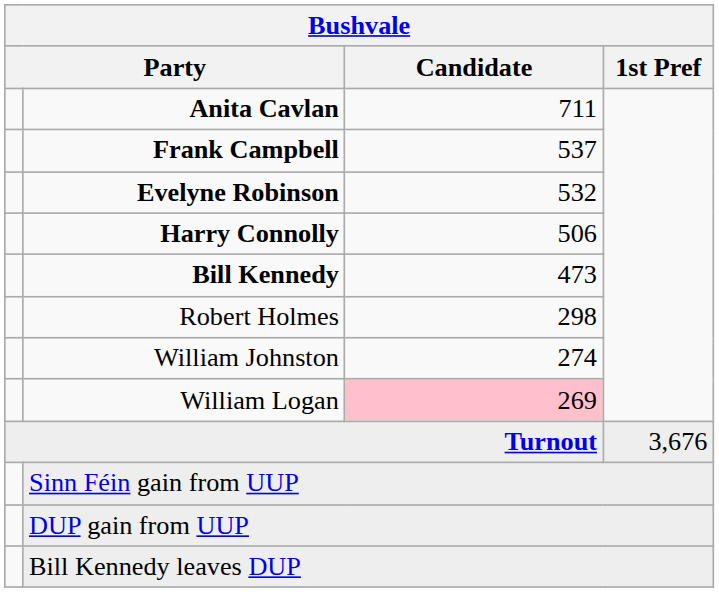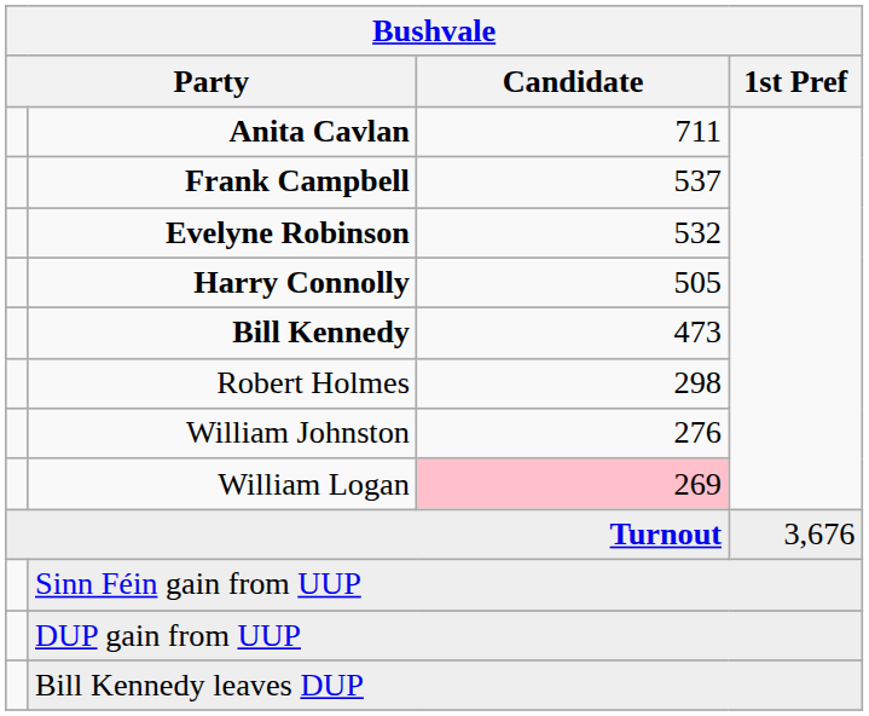Harry Connolly | Candidate: 506 -> 505
William Johnston | Candidate: 274 -> 276
